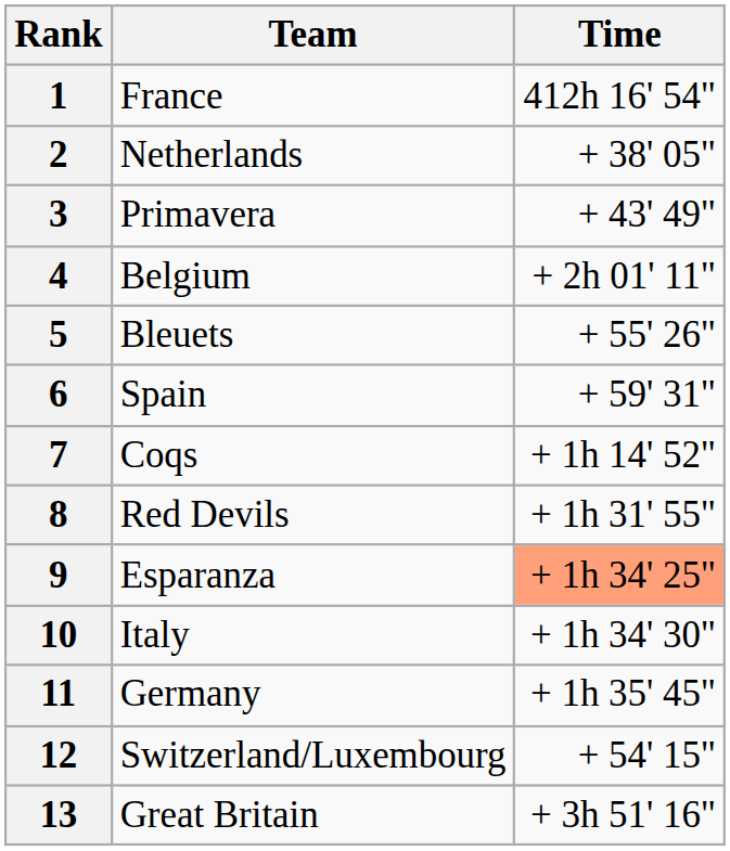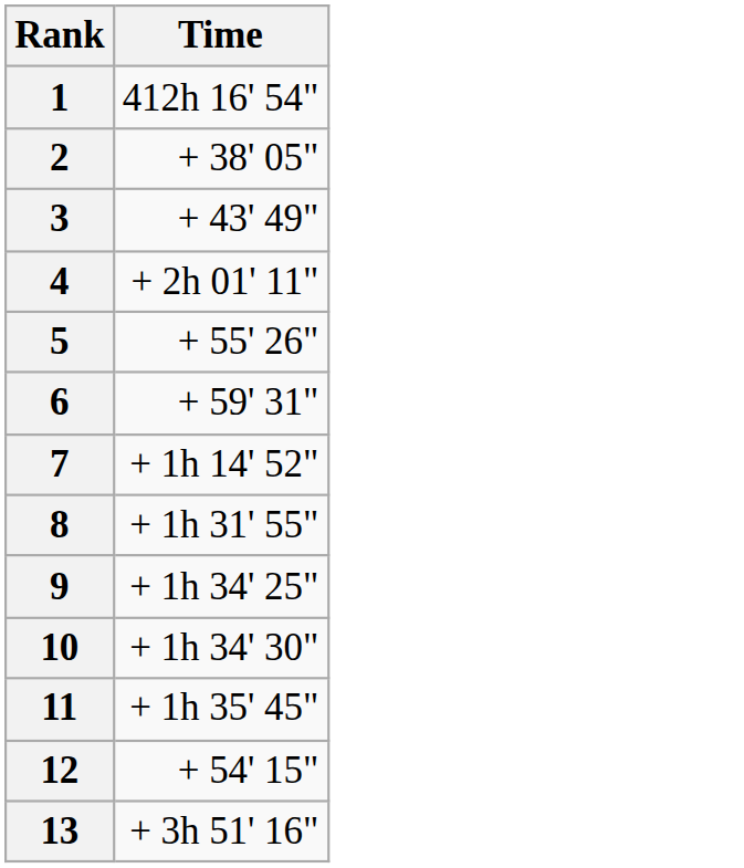- column: Team | France | Netherlands | Primavera | Belgium | Bleuets | Spain | Coqs | Red Devils | Esparanza | Italy | Germany | Switzerland/Luxembourg | Great Britain
9 | Time: lightsalmon background -> no background
